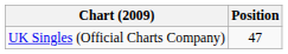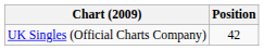UK Singles (Official Charts Company) | Position: 47 -> 42
